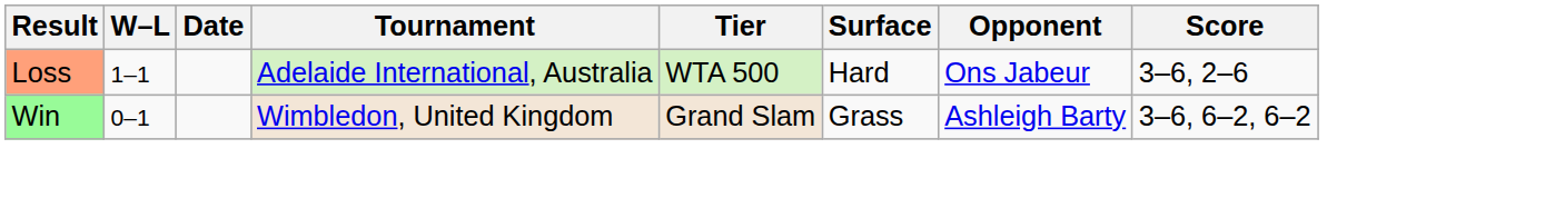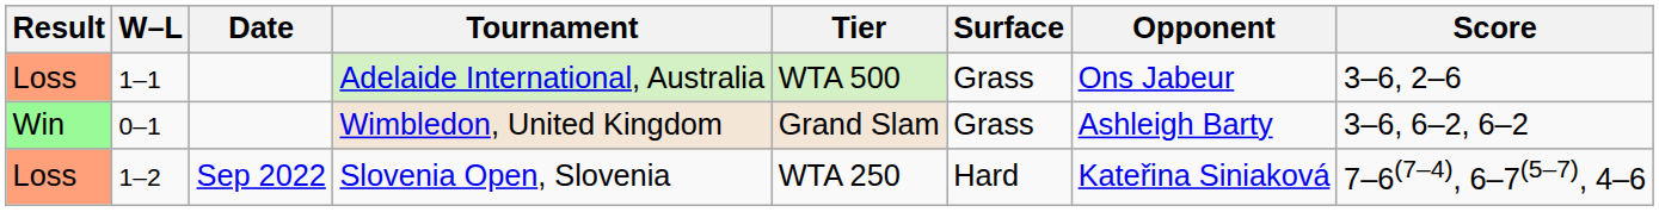Adelaide International, Australia | Surface: Hard -> Grass
+ row: Loss | 1–2 | Sep 2022 | Slovenia Open, Slovenia | WTA 250 | Hard | Kateřina Siniaková | 7–6(7–4), 6–7(5–7), 4–6
